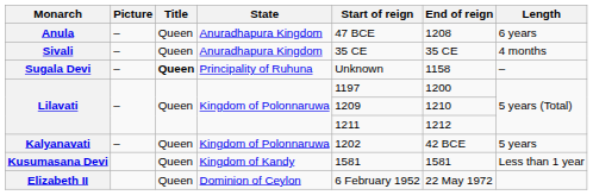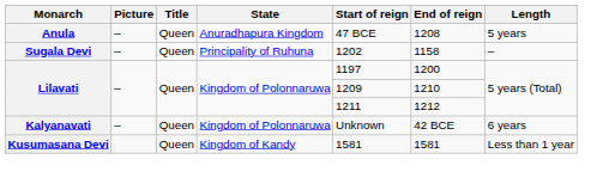Anula | Length: 6 years -> 5 years
- row: Sivali | – | Queen | Anuradhapura Kingdom | 35 CE | 35 CE | 4 months
Sugala Devi | Title: bold -> normal
Sugala Devi | Start of reign: Unknown -> 1202
Kalyanavati | Start of reign: 1202 -> Unknown
Kalyanavati | Length: 5 years -> 6 years
- row: Elizabeth II | Queen | Dominion of Ceylon | 6 February 1952 | 22 May 1972
